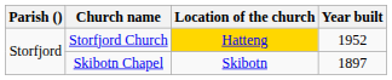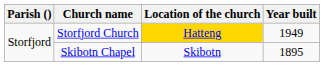Storfjord Church | Year built: 1952 -> 1949
Skibotn Chapel | Year built: 1897 -> 1895
